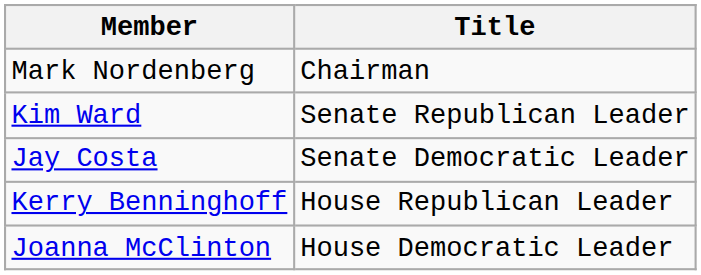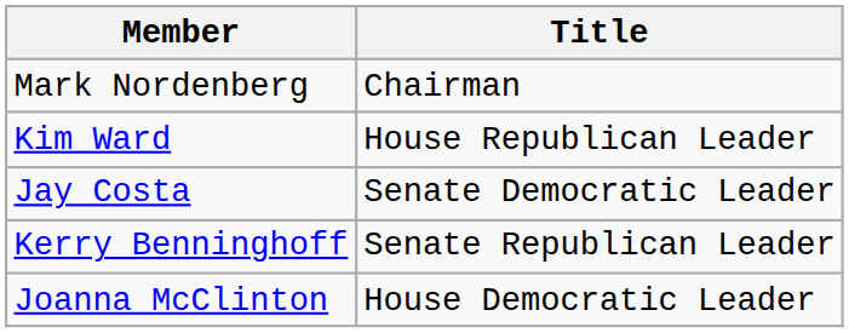Kim Ward | Title: Senate Republican Leader -> House Republican Leader
Kerry Benninghoff | Title: House Republican Leader -> Senate Republican Leader
